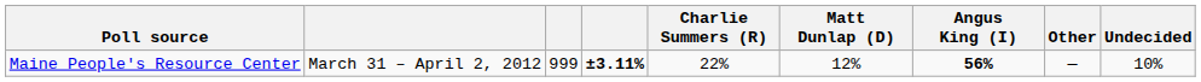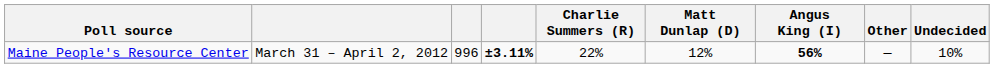Maine People's Resource Center | column 3: 999 -> 996
